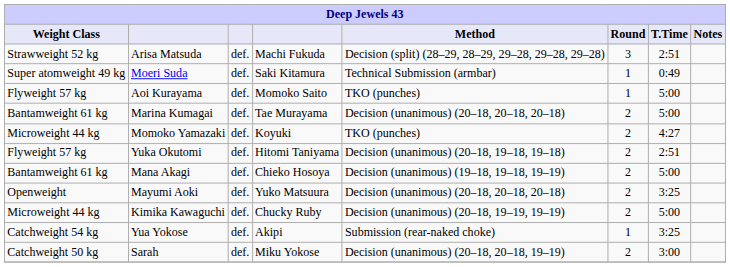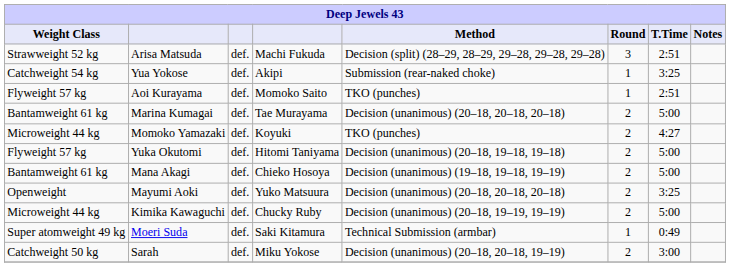rows swapped: Moeri Suda <-> Yua Yokose
Aoi Kurayama | T.Time: 5:00 -> 2:51
Yuka Okutomi | T.Time: 2:51 -> 5:00
